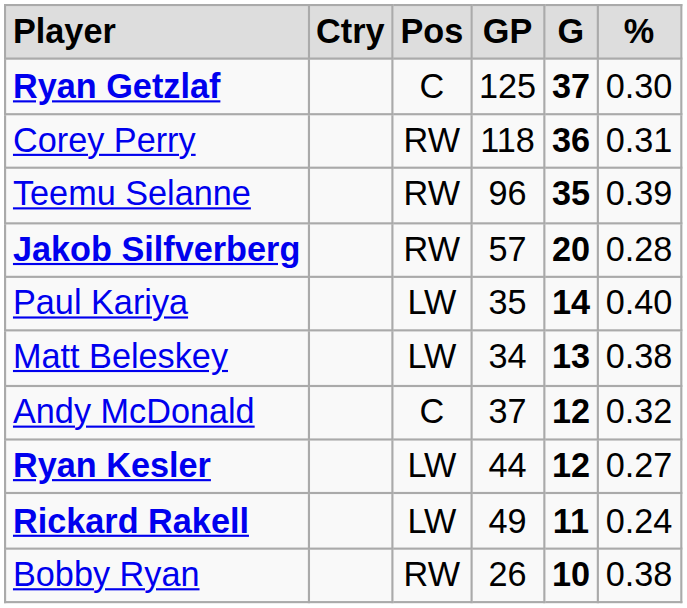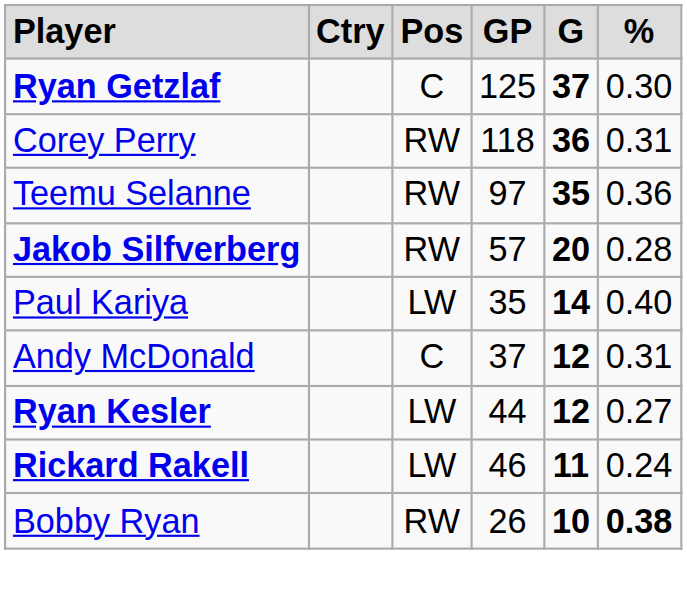Teemu Selanne | column 4: 96 -> 97
Teemu Selanne | column 6: 0.39 -> 0.36
- row: Matt Beleskey | LW | 34 | 13 | 0.38
Andy McDonald | column 6: 0.32 -> 0.31
Rickard Rakell | column 4: 49 -> 46
Bobby Ryan | column 6: normal -> bold
